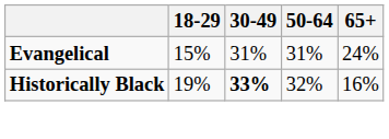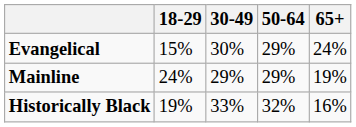Evangelical | 30-49: 31% -> 30%
Evangelical | 50-64: 31% -> 29%
+ row: Mainline | 24% | 29% | 29% | 19%
Historically Black | 30-49: bold -> normal
